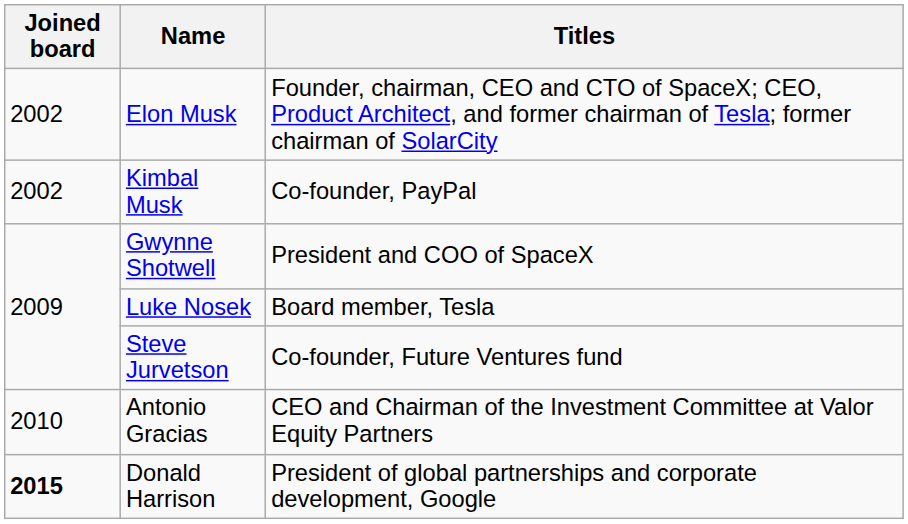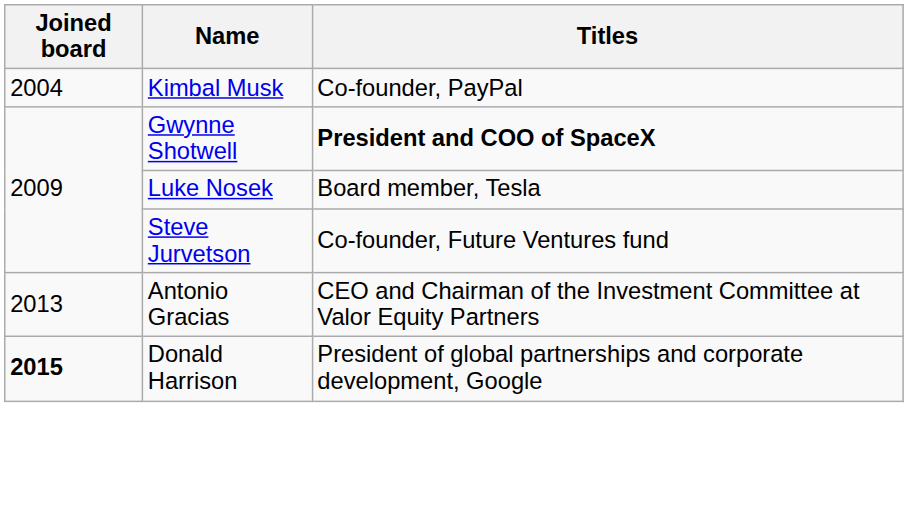- row: 2002 | Elon Musk | Founder, chairman, CEO and CTO of SpaceX; CEO, Product Architect, and former chairman of Tesla; former chairman of SolarCity
Kimbal Musk | Joined board: 2002 -> 2004
Gwynne Shotwell | Titles: normal -> bold
Antonio Gracias | Joined board: 2010 -> 2013
